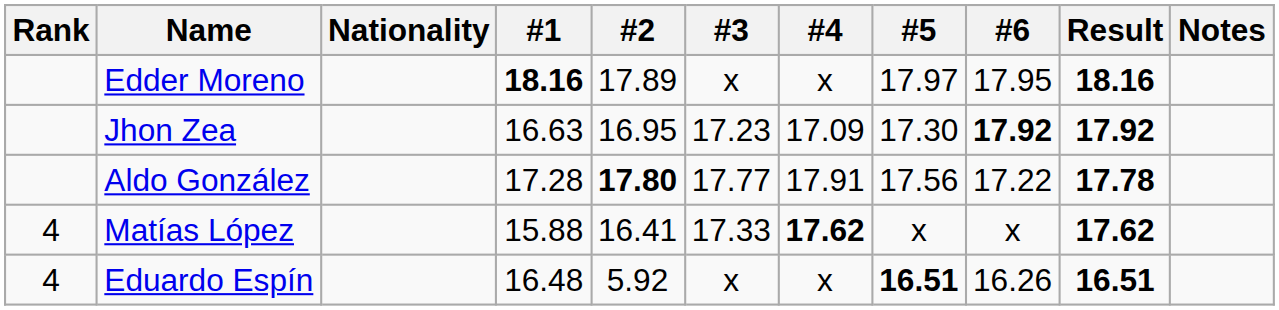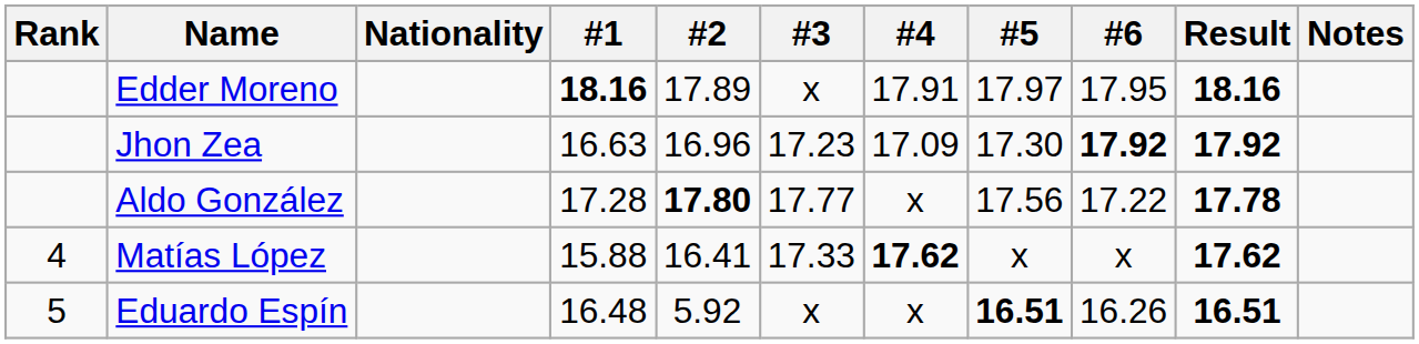Edder Moreno | #4: x -> 17.91
Jhon Zea | #2: 16.95 -> 16.96
Aldo González | #4: 17.91 -> x
Eduardo Espín | Rank: 4 -> 5
